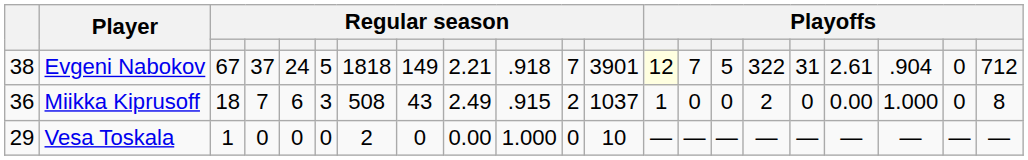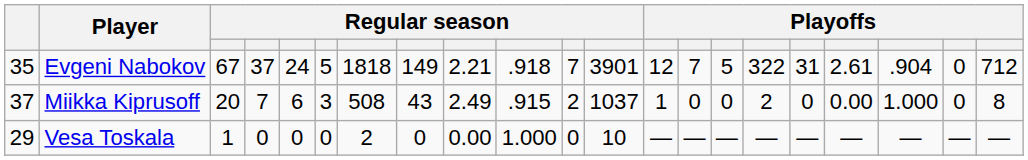Evgeni Nabokov | column 1: 38 -> 35
Evgeni Nabokov | column 13: lightyellow background -> no background
Miikka Kiprusoff | column 1: 36 -> 37
Miikka Kiprusoff | column 3: 18 -> 20
